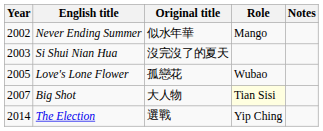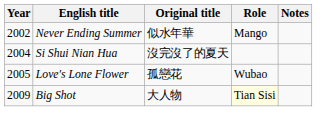Si Shui Nian Hua | Year: 2003 -> 2004
Big Shot | Year: 2007 -> 2009
- row: 2014 | The Election | 選戰 | Yip Ching
